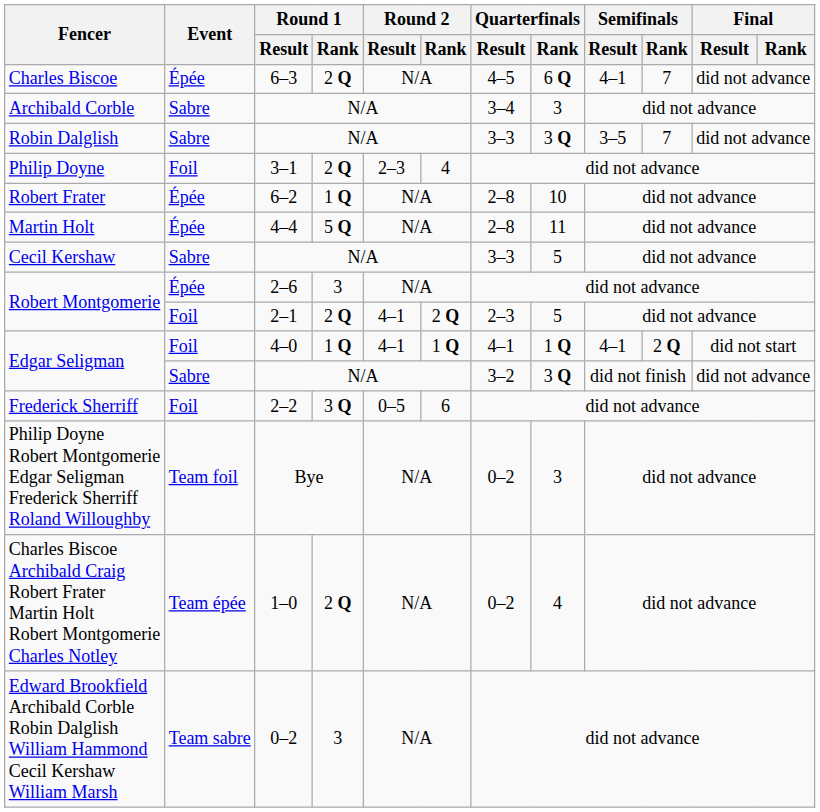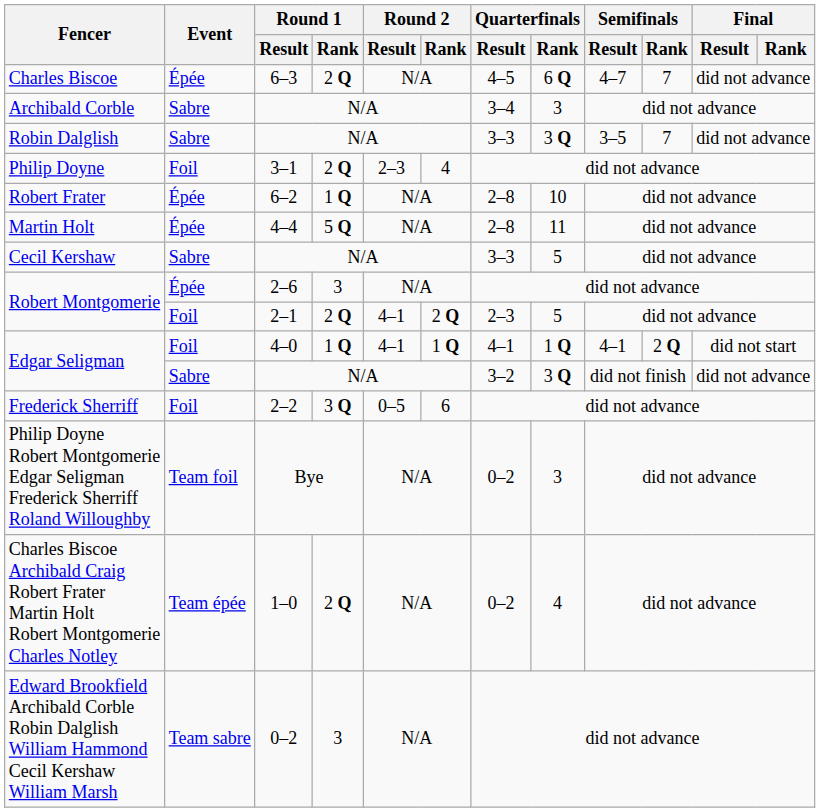Charles Biscoe | Semifinals / Result: 4–1 -> 4–7
